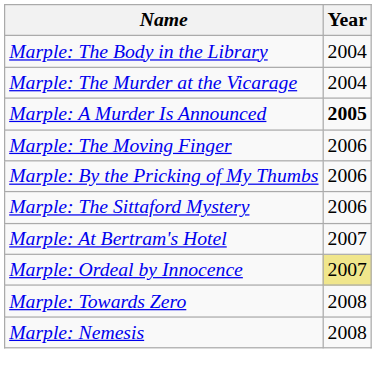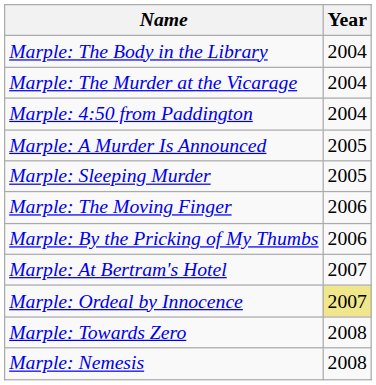+ row: Marple: 4:50 from Paddington | 2004
Marple: A Murder Is Announced | Year: bold -> normal
+ row: Marple: Sleeping Murder | 2005
- row: Marple: The Sittaford Mystery | 2006
